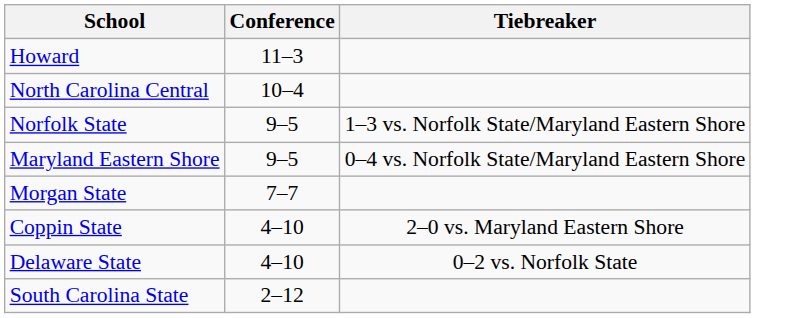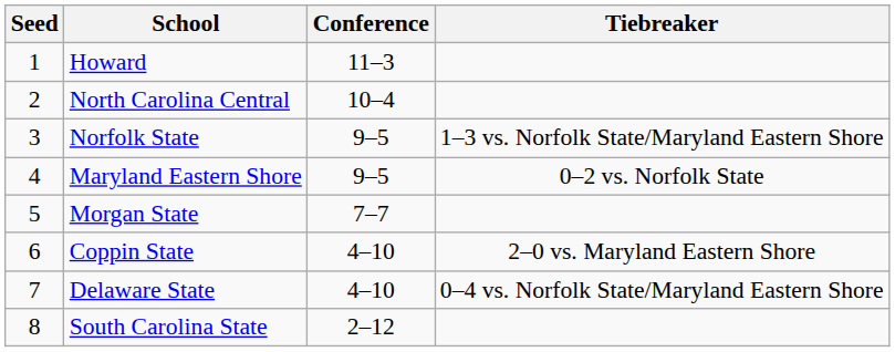+ column: Seed | 1 | 2 | 3 | 4 | 5 | 6 | 7 | 8
Maryland Eastern Shore | Tiebreaker: 0–4 vs. Norfolk State/Maryland Eastern Shore -> 0–2 vs. Norfolk State
Delaware State | Tiebreaker: 0–2 vs. Norfolk State -> 0–4 vs. Norfolk State/Maryland Eastern Shore
